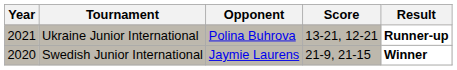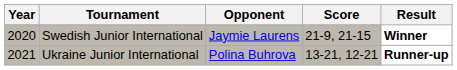rows swapped: Swedish Junior International <-> Ukraine Junior International
